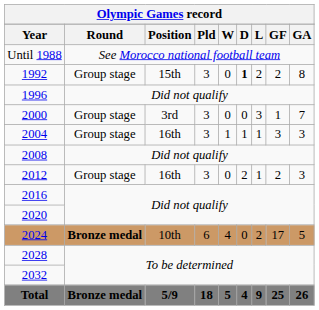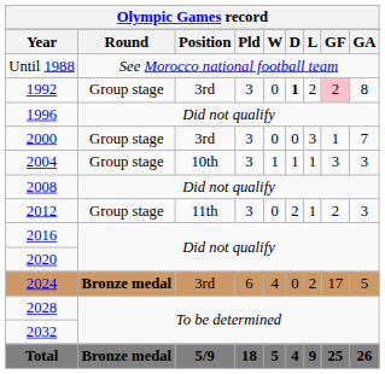1992 | Position: 15th -> 3rd
1992 | GF: no background -> pink background
2004 | Position: 16th -> 10th
2012 | Position: 16th -> 11th
2024 | Position: 10th -> 3rd
